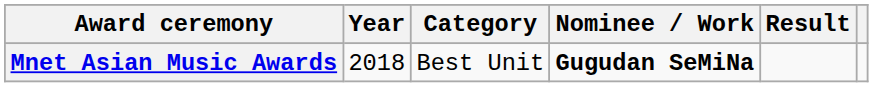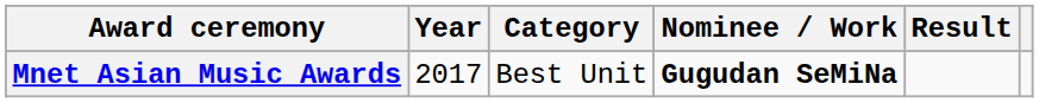Mnet Asian Music Awards | Year: 2018 -> 2017
